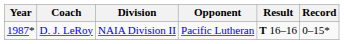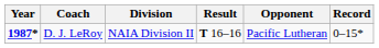columns swapped: Opponent <-> Result
D. J. LeRoy | Year: normal -> bold
